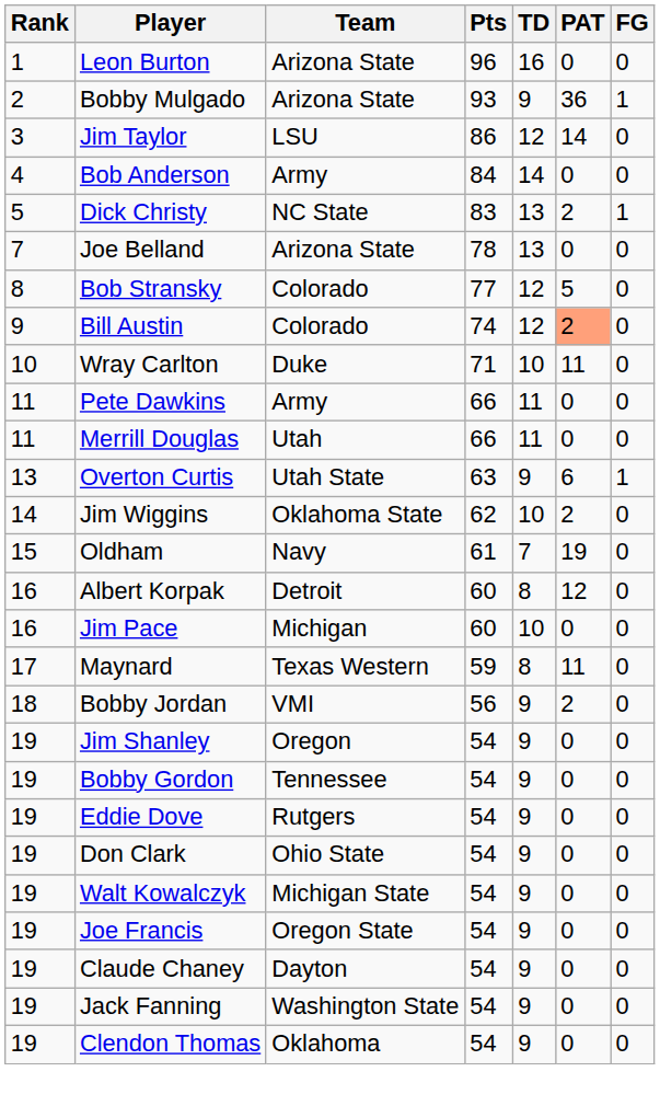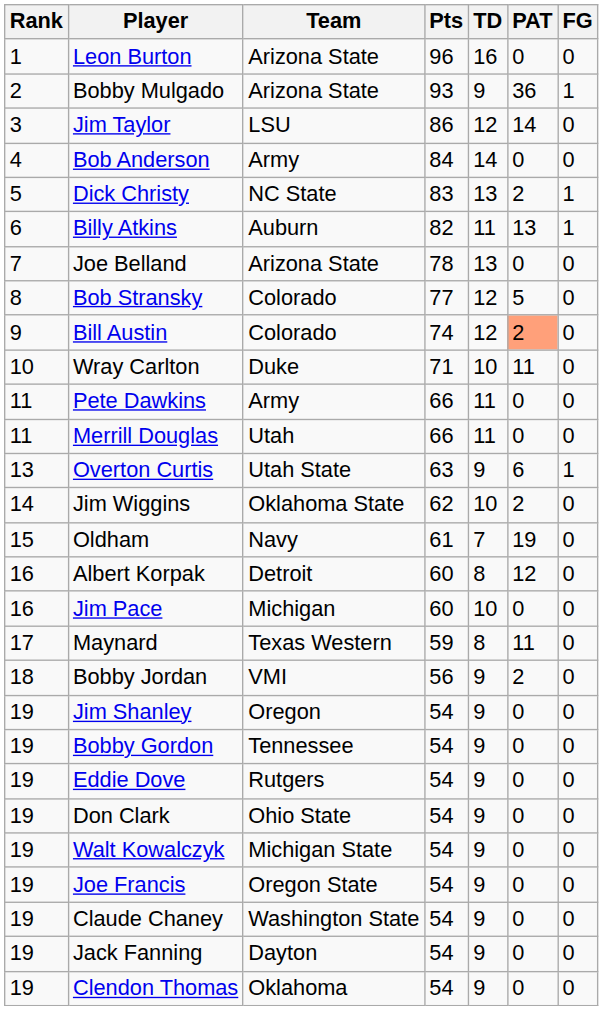+ row: 6 | Billy Atkins | Auburn | 82 | 11 | 13 | 1
Claude Chaney | Team: Dayton -> Washington State
Jack Fanning | Team: Washington State -> Dayton
